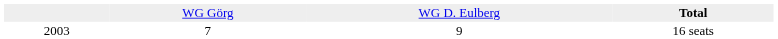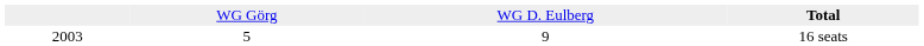16 seats | column 2: 7 -> 5
